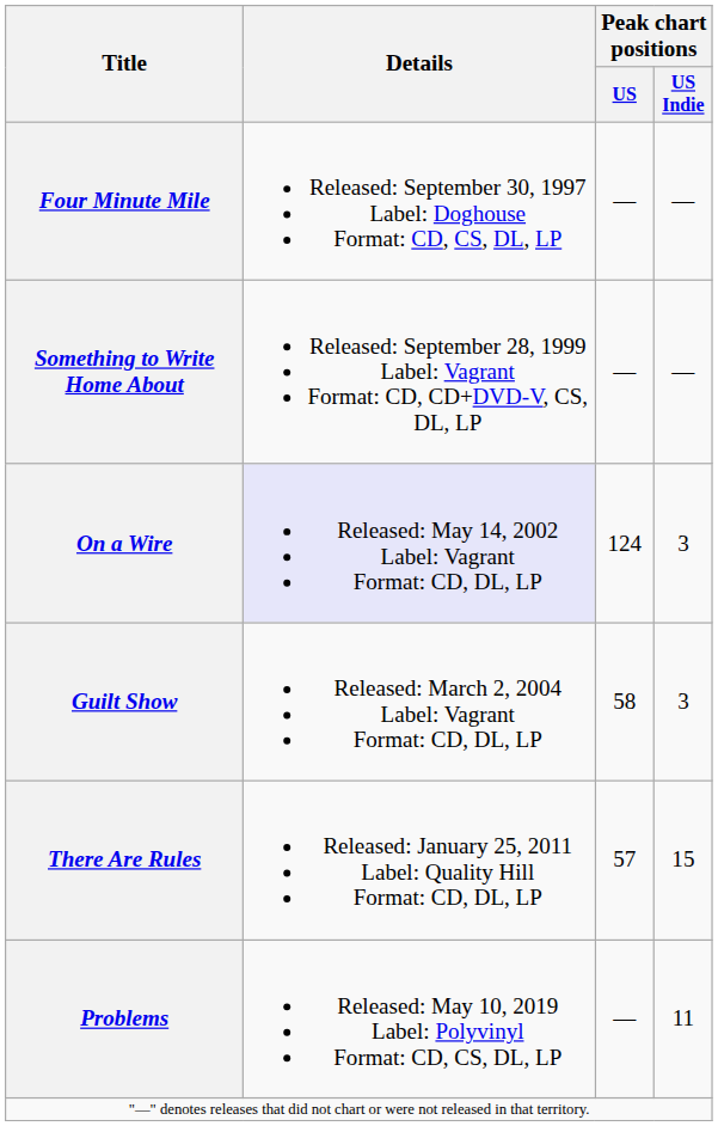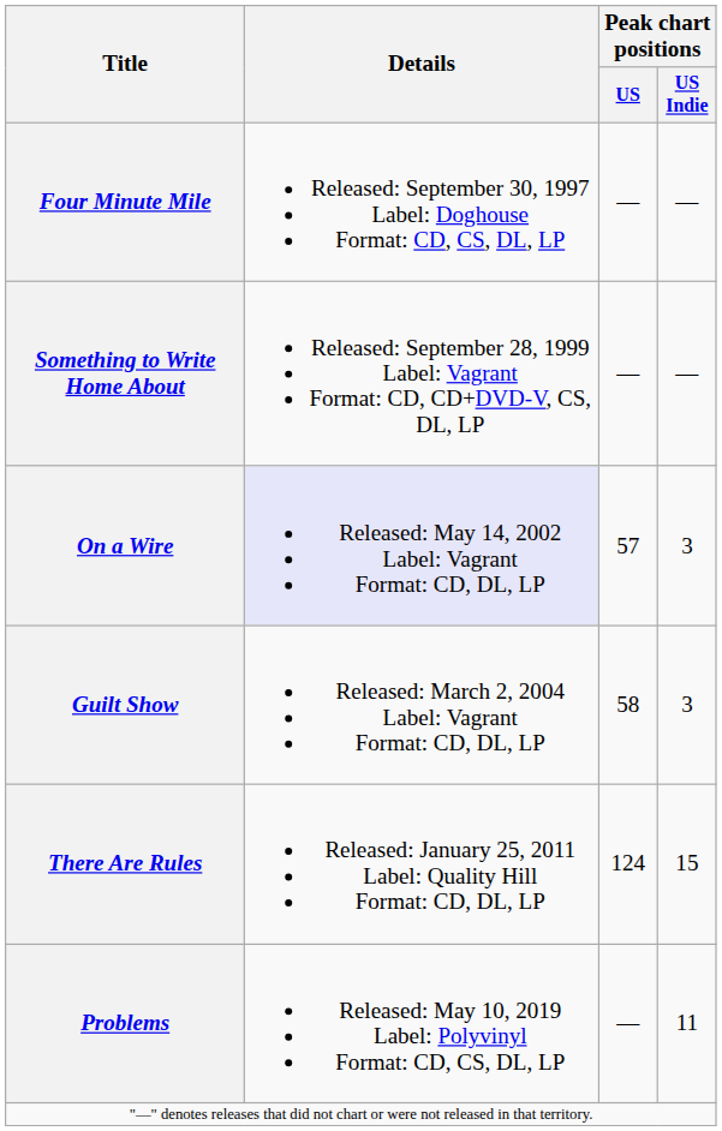On a Wire | Peak chart positions / US: 124 -> 57
There Are Rules | Peak chart positions / US: 57 -> 124
